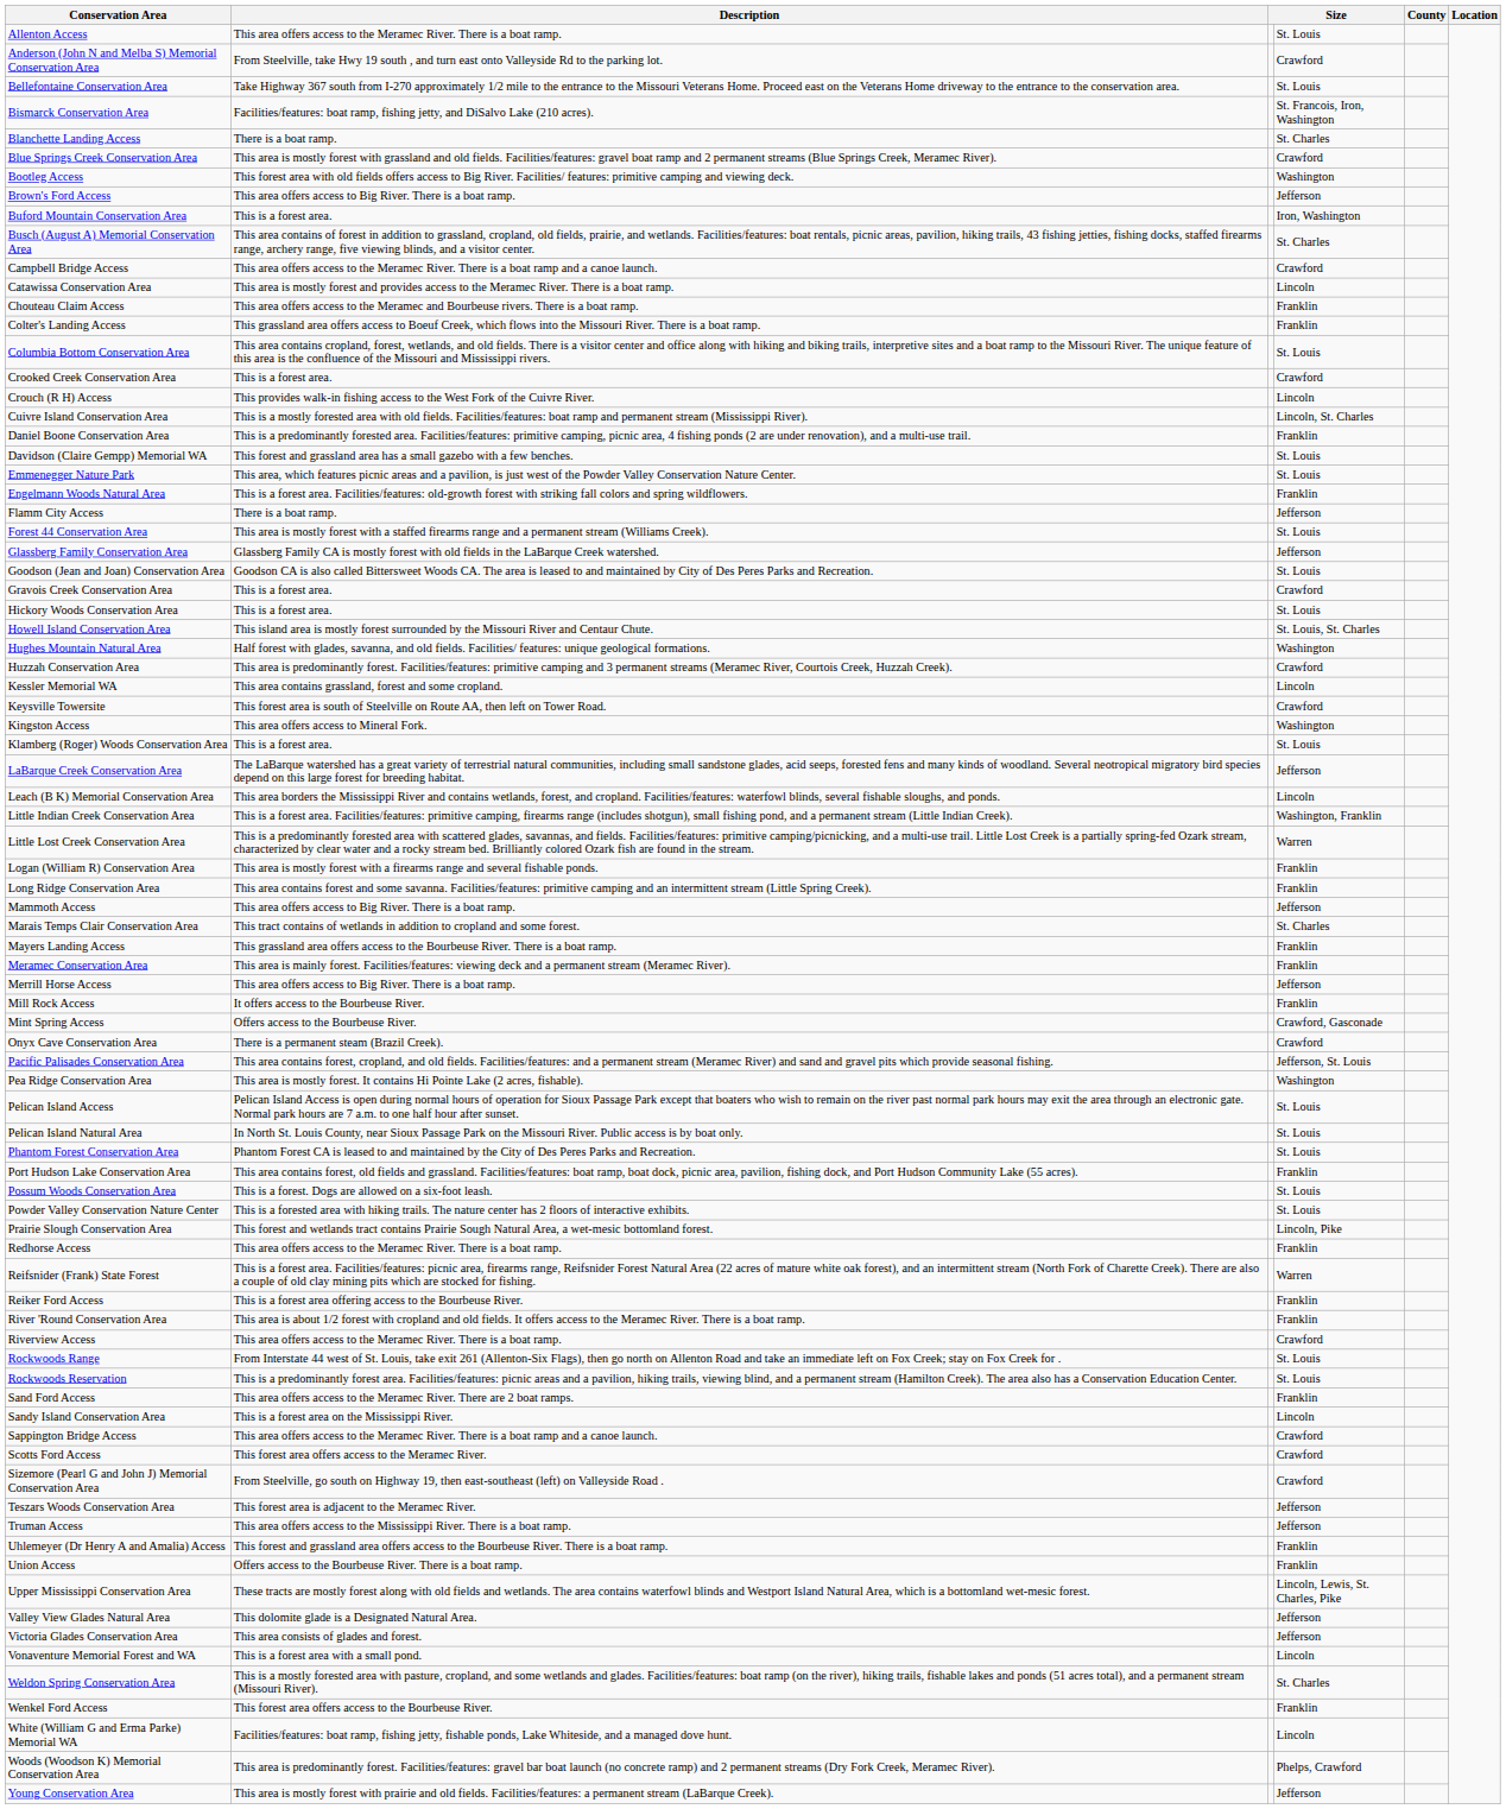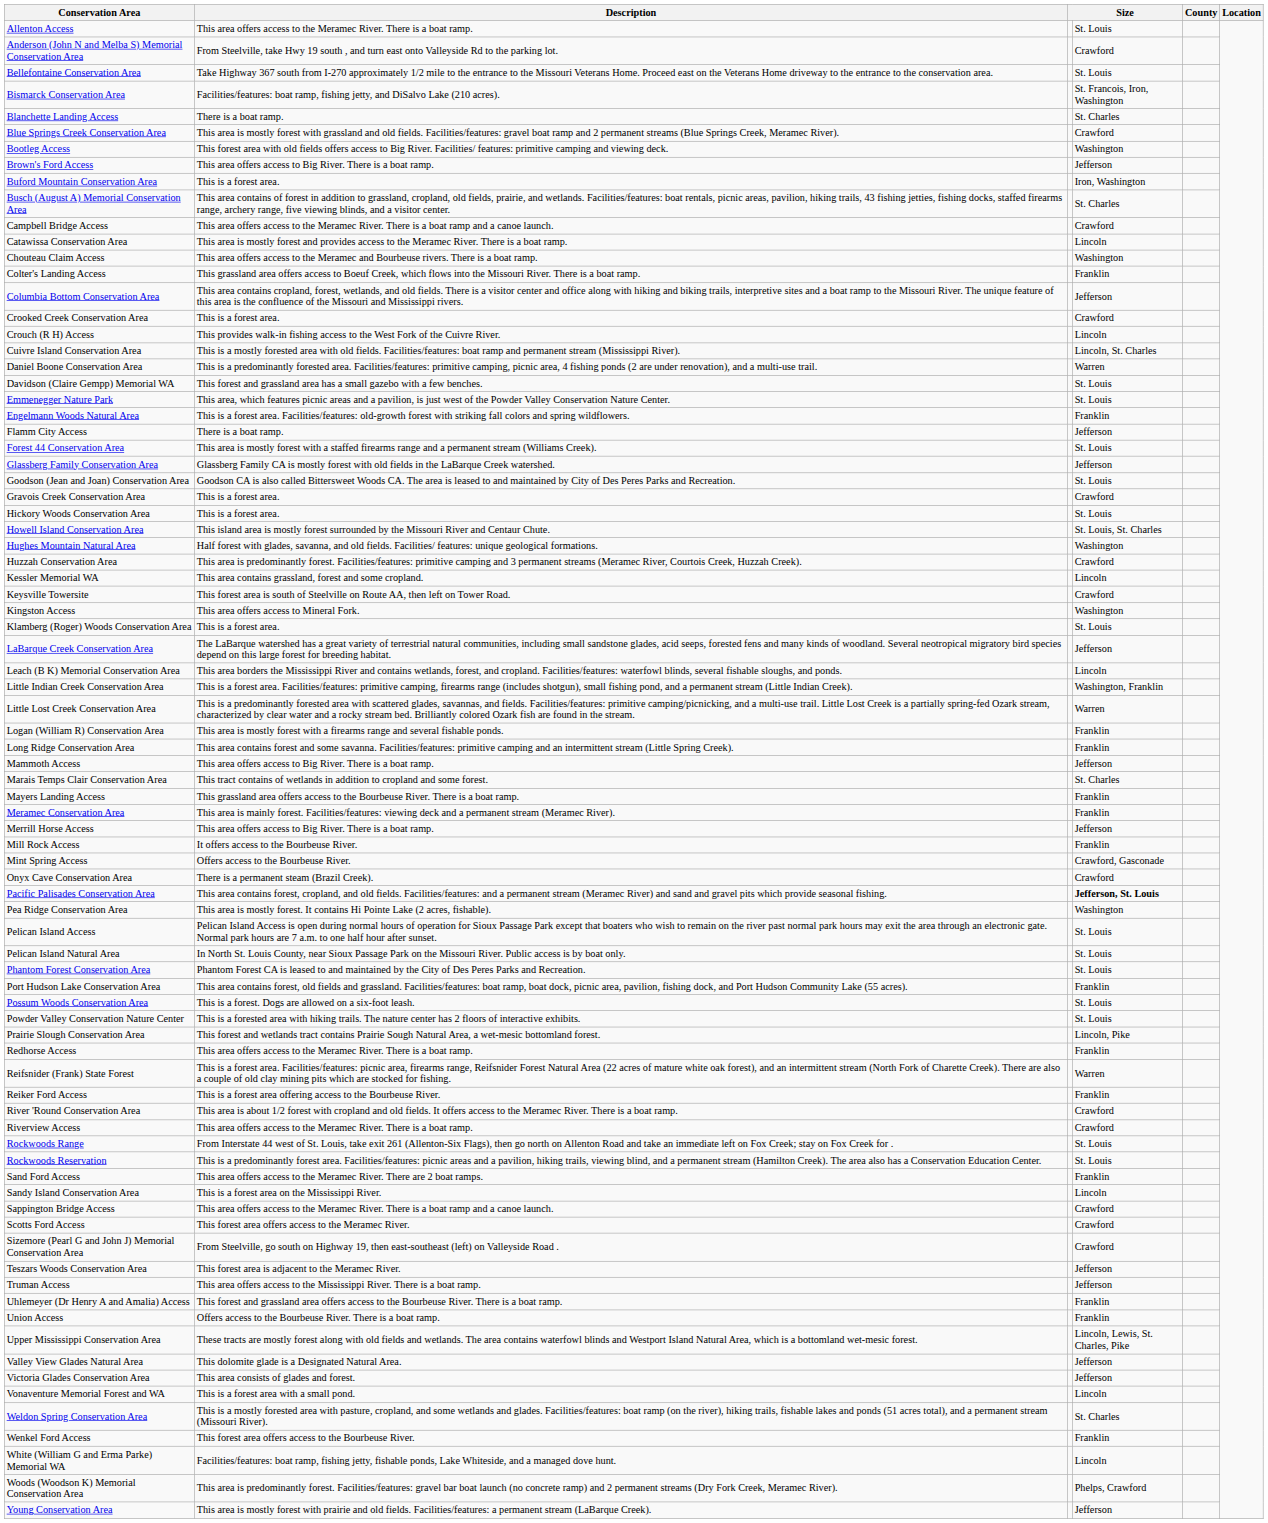Chouteau Claim Access | column 4: Franklin -> Washington
Columbia Bottom Conservation Area | column 4: St. Louis -> Jefferson
Daniel Boone Conservation Area | column 4: Franklin -> Warren
Pacific Palisades Conservation Area | column 4: normal -> bold
River 'Round Conservation Area | column 4: Franklin -> Crawford
